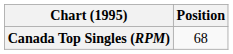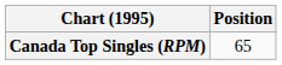Canada Top Singles (RPM) | Position: 68 -> 65
